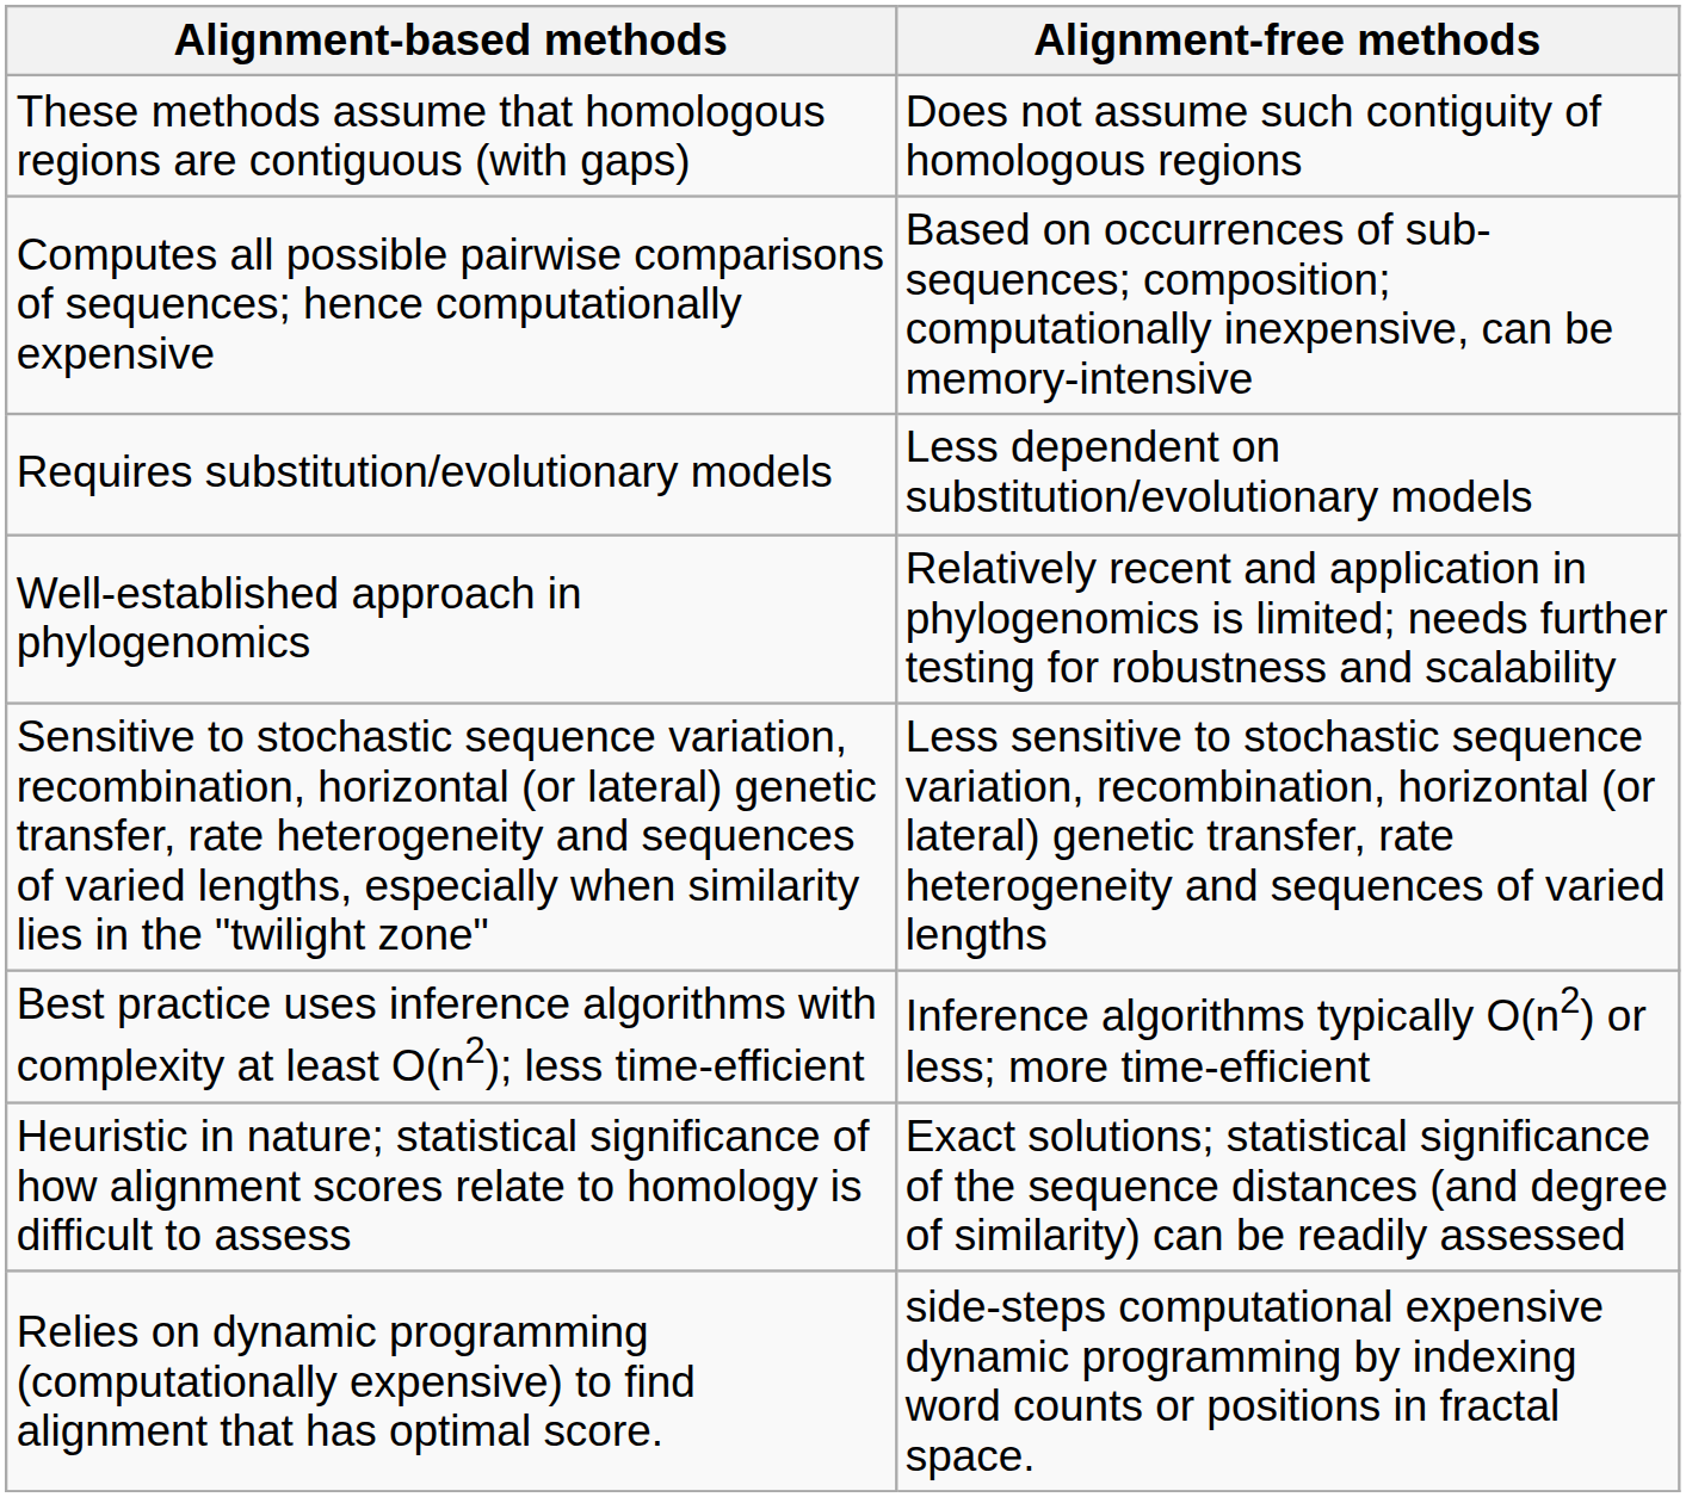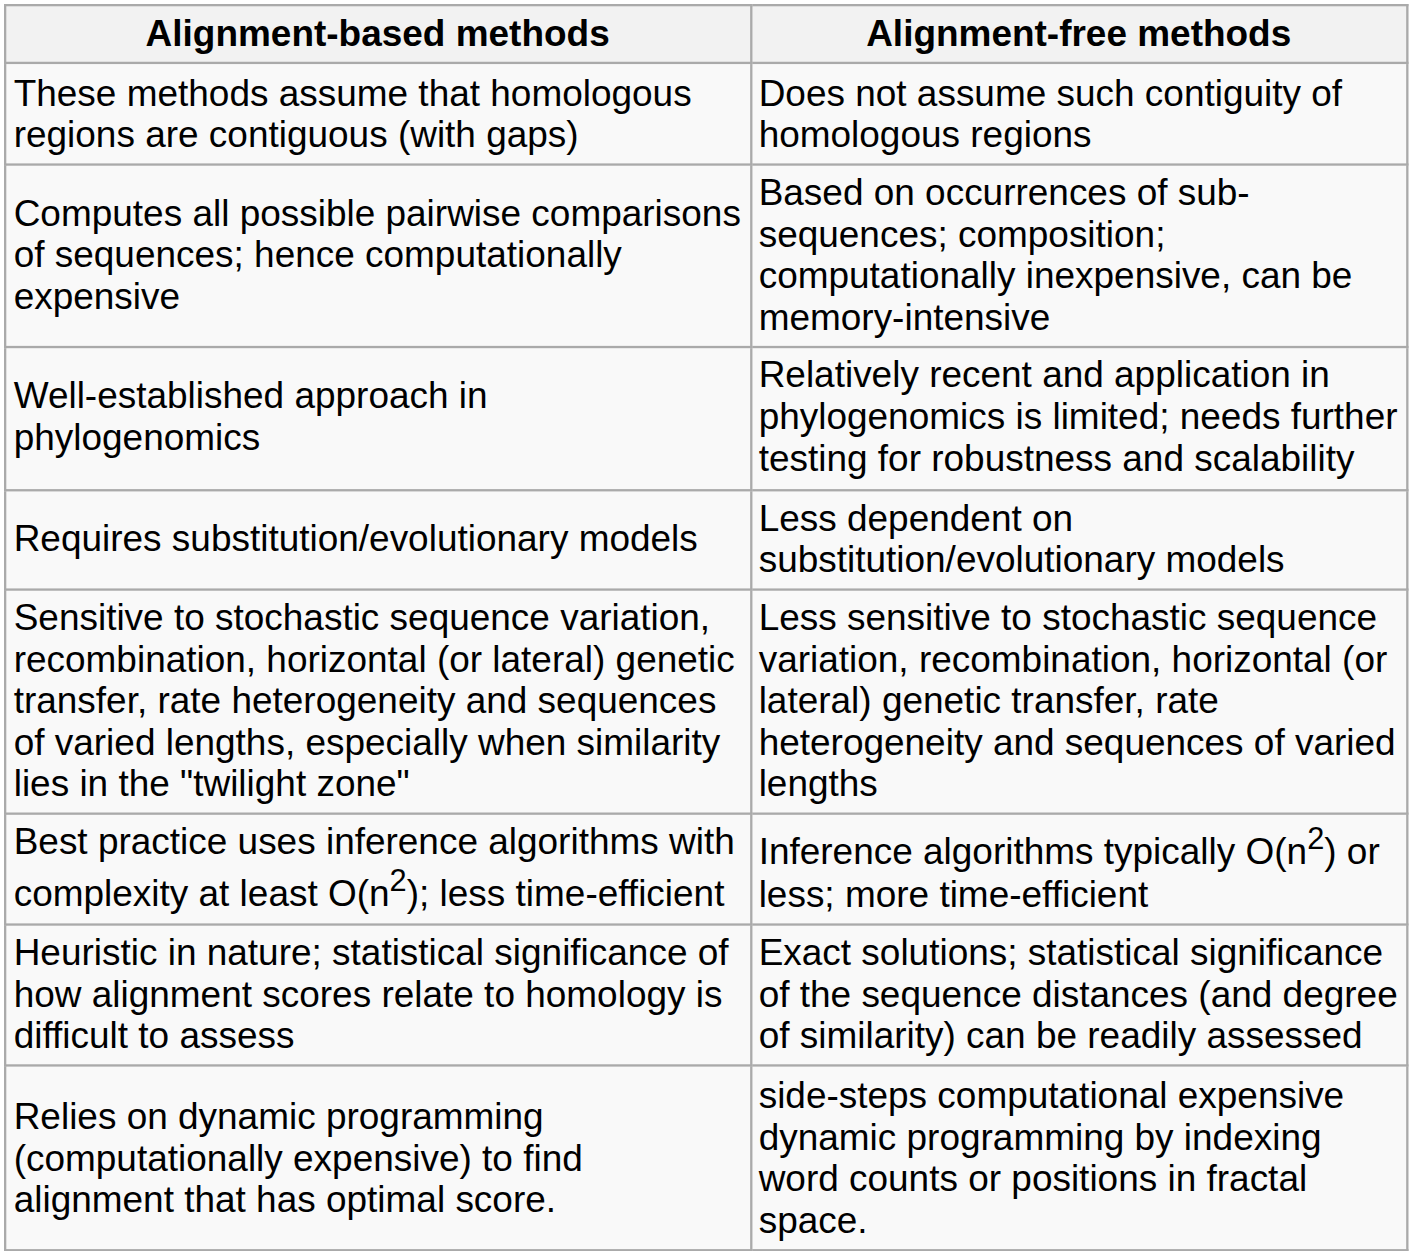rows swapped: Well-established approach in phylogenomics <-> Requires substitution/evolutionary models
